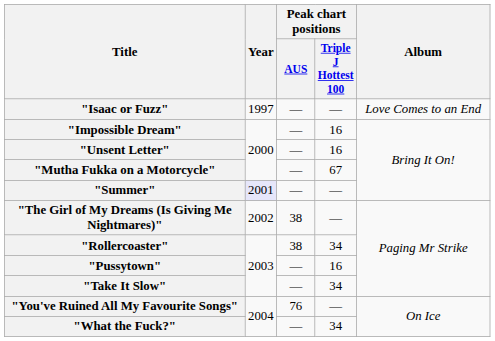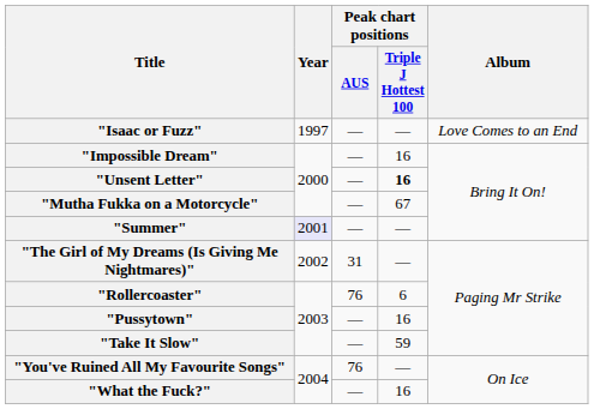"Unsent Letter" | Peak chart positions / Triple J Hottest 100: normal -> bold
"The Girl of My Dreams (Is Giving Me Nightmares)" | Peak chart positions / AUS: 38 -> 31
"Rollercoaster" | Peak chart positions / AUS: 38 -> 76
"Rollercoaster" | Peak chart positions / Triple J Hottest 100: 34 -> 6
"Take It Slow" | Peak chart positions / Triple J Hottest 100: 34 -> 59
"What the Fuck?" | Peak chart positions / Triple J Hottest 100: 34 -> 16
